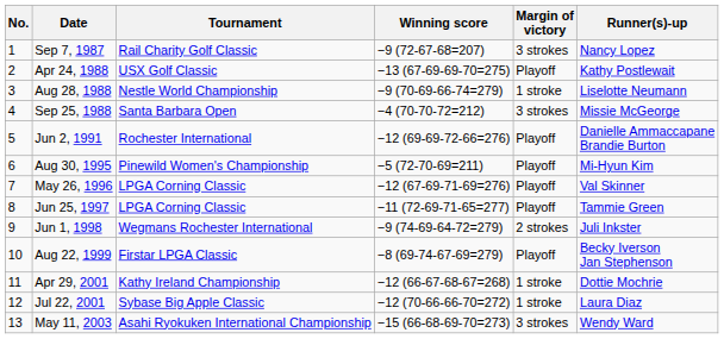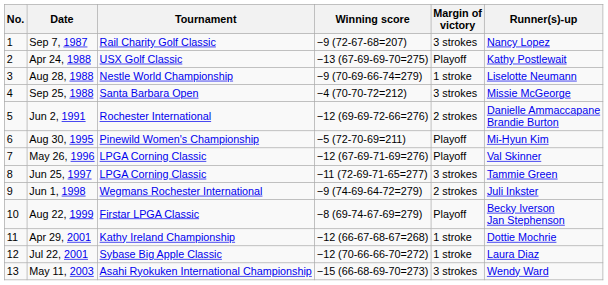Jun 2, 1991 | Margin of victory: Playoff -> 2 strokes
Jun 25, 1997 | Margin of victory: Playoff -> 3 strokes
